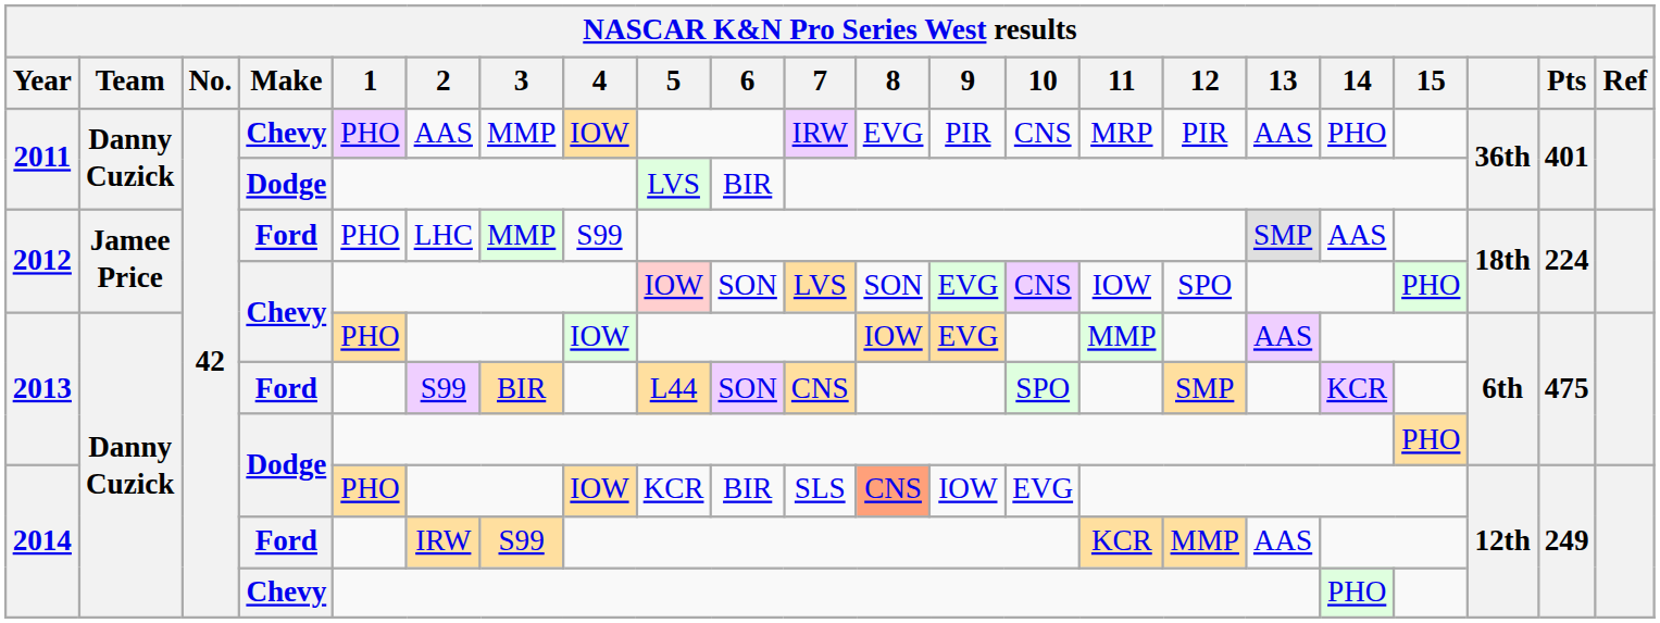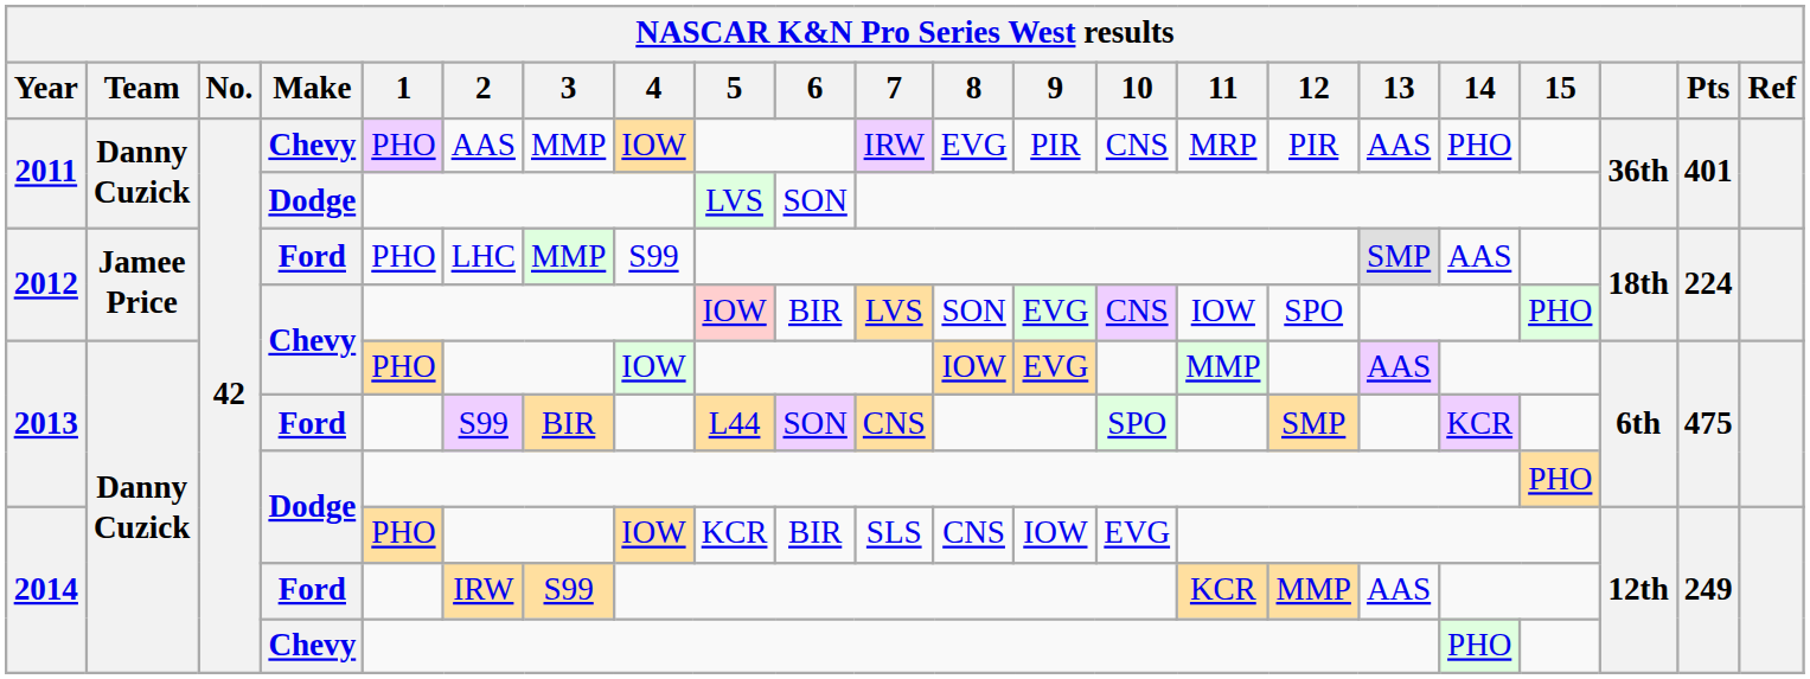2011 / Dodge | 6: BIR -> SON
2012 / Chevy | 6: SON -> BIR
2014 / Dodge | 8: lightsalmon background -> no background
